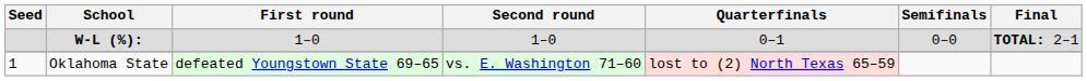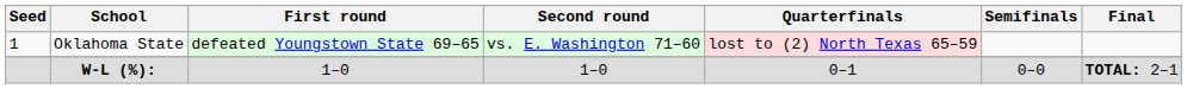rows swapped: Oklahoma State <-> W-L (%):
